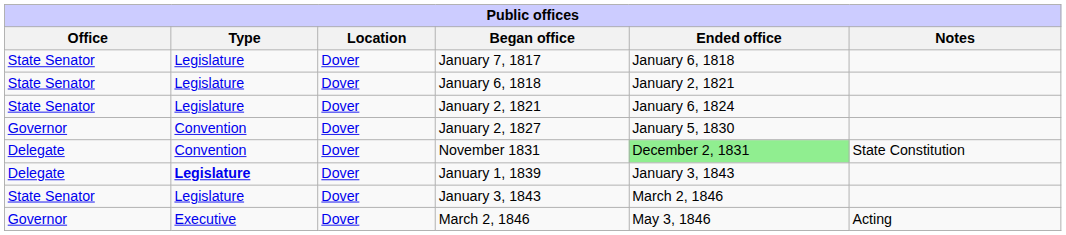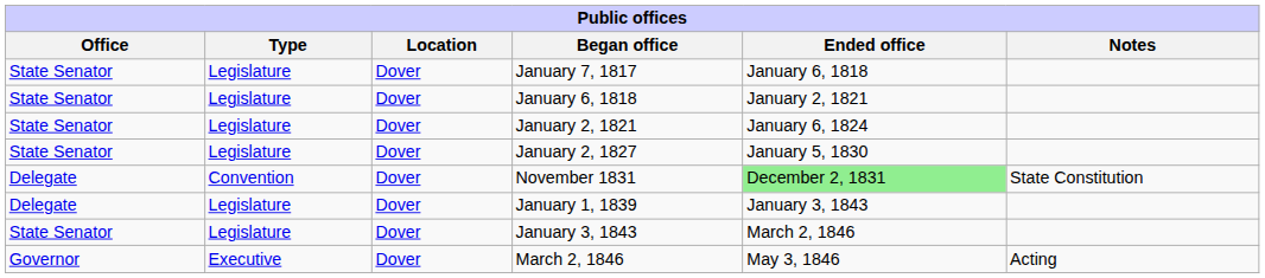January 2, 1827 | Office: Governor -> State Senator
January 2, 1827 | Type: Convention -> Legislature
January 1, 1839 | Type: bold -> normal
